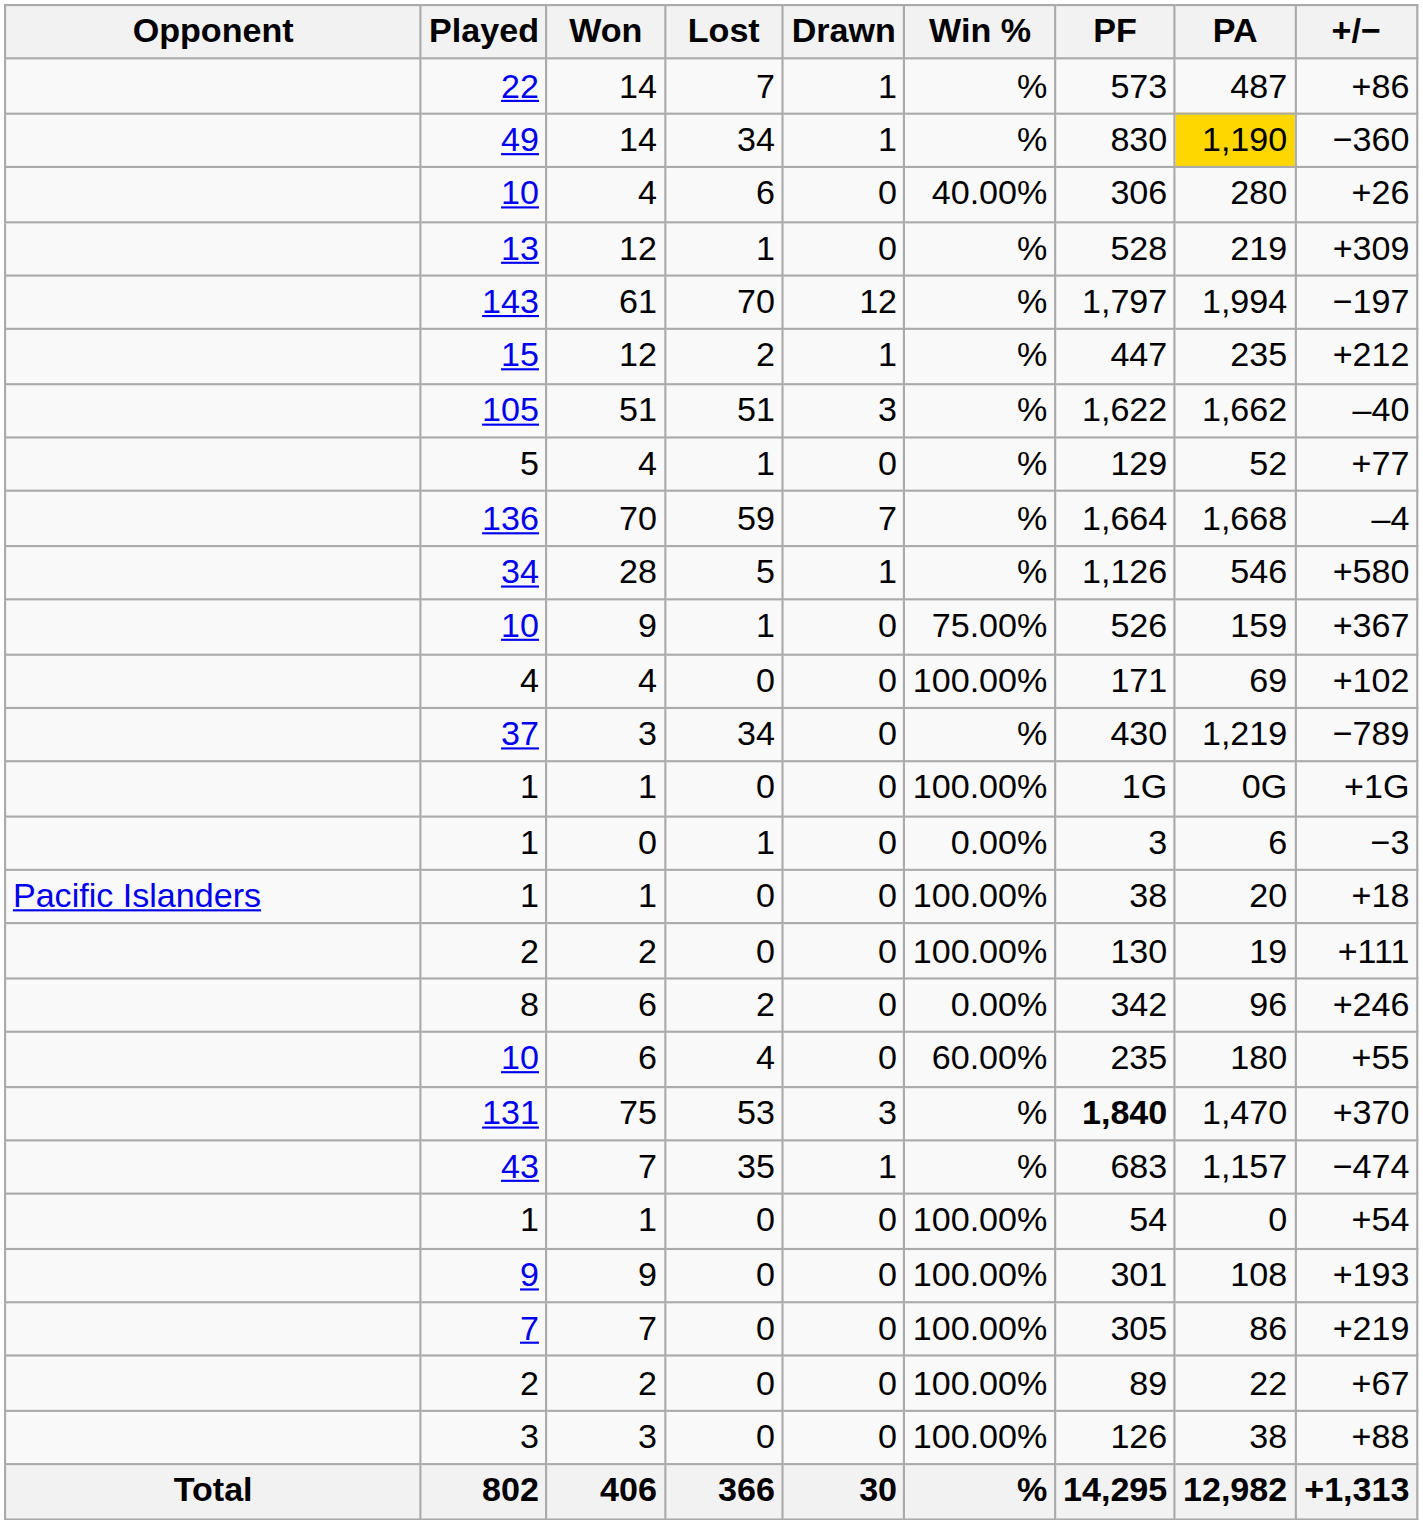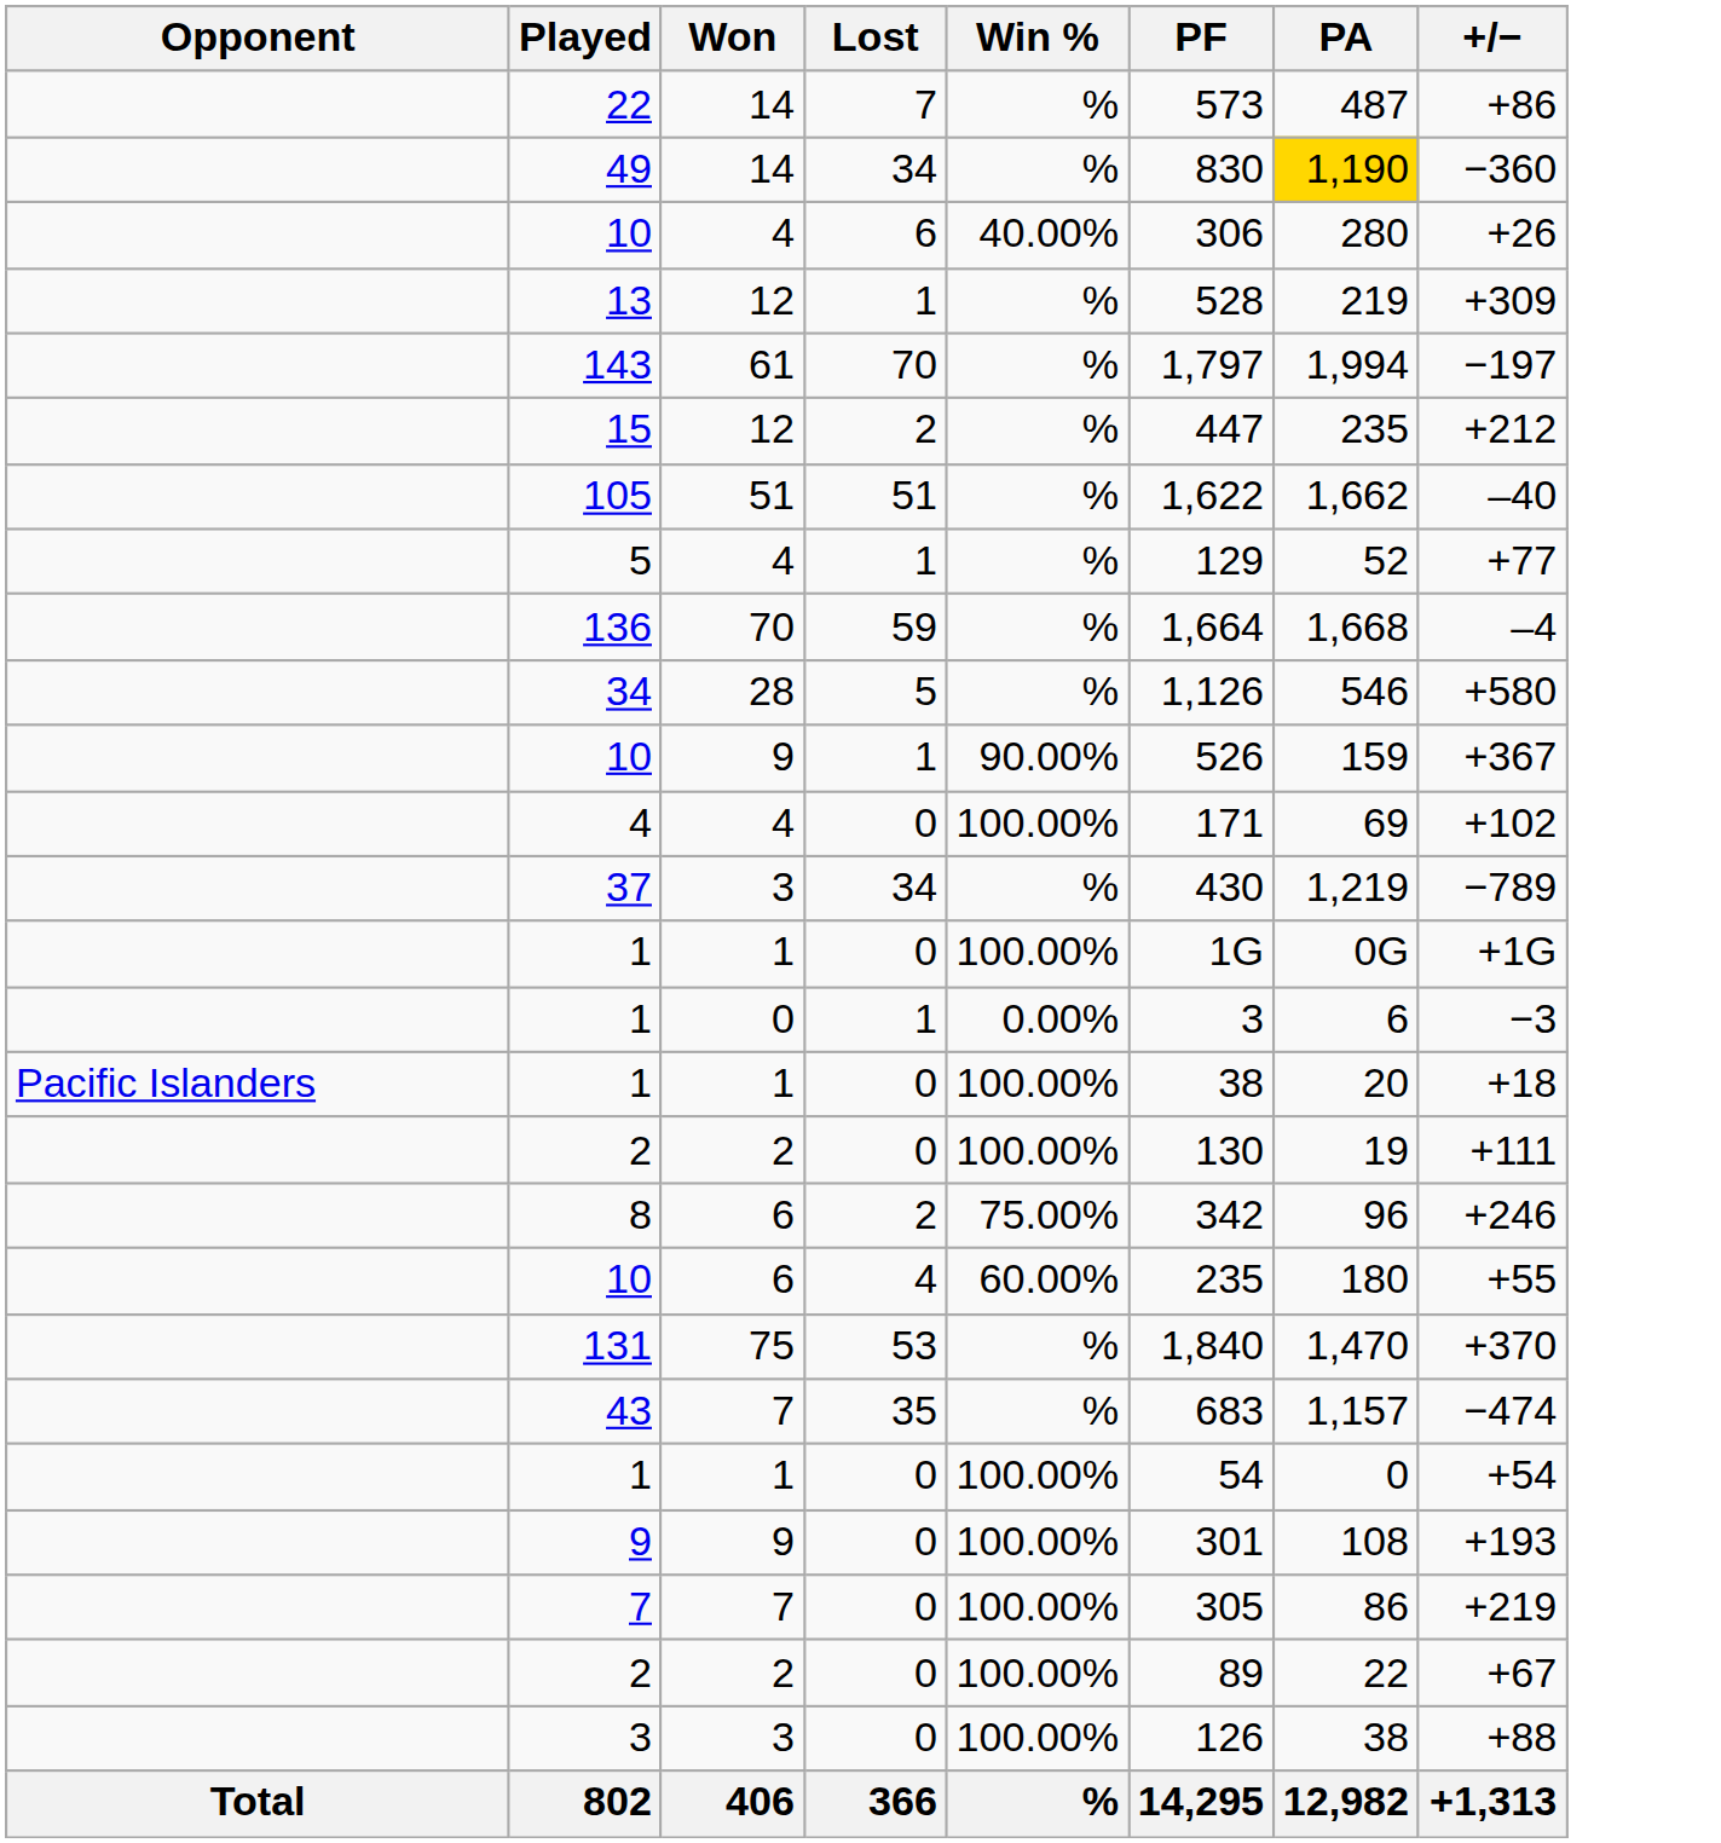- column: Drawn | 1 | 1 | 0 | 0 | 12 | 1 | 3 | 0 | 7 | 1 | 0 | 0 | 0 | 0 | 0 | 0 | 0 | 0 | 0 | 3 | 1 | 0 | 0 | 0 | 0 | 0 | 30
10 / 9 | Win %: 75.00% -> 90.00%
8 | Win %: 0.00% -> 75.00%
131 | PF: bold -> normal
